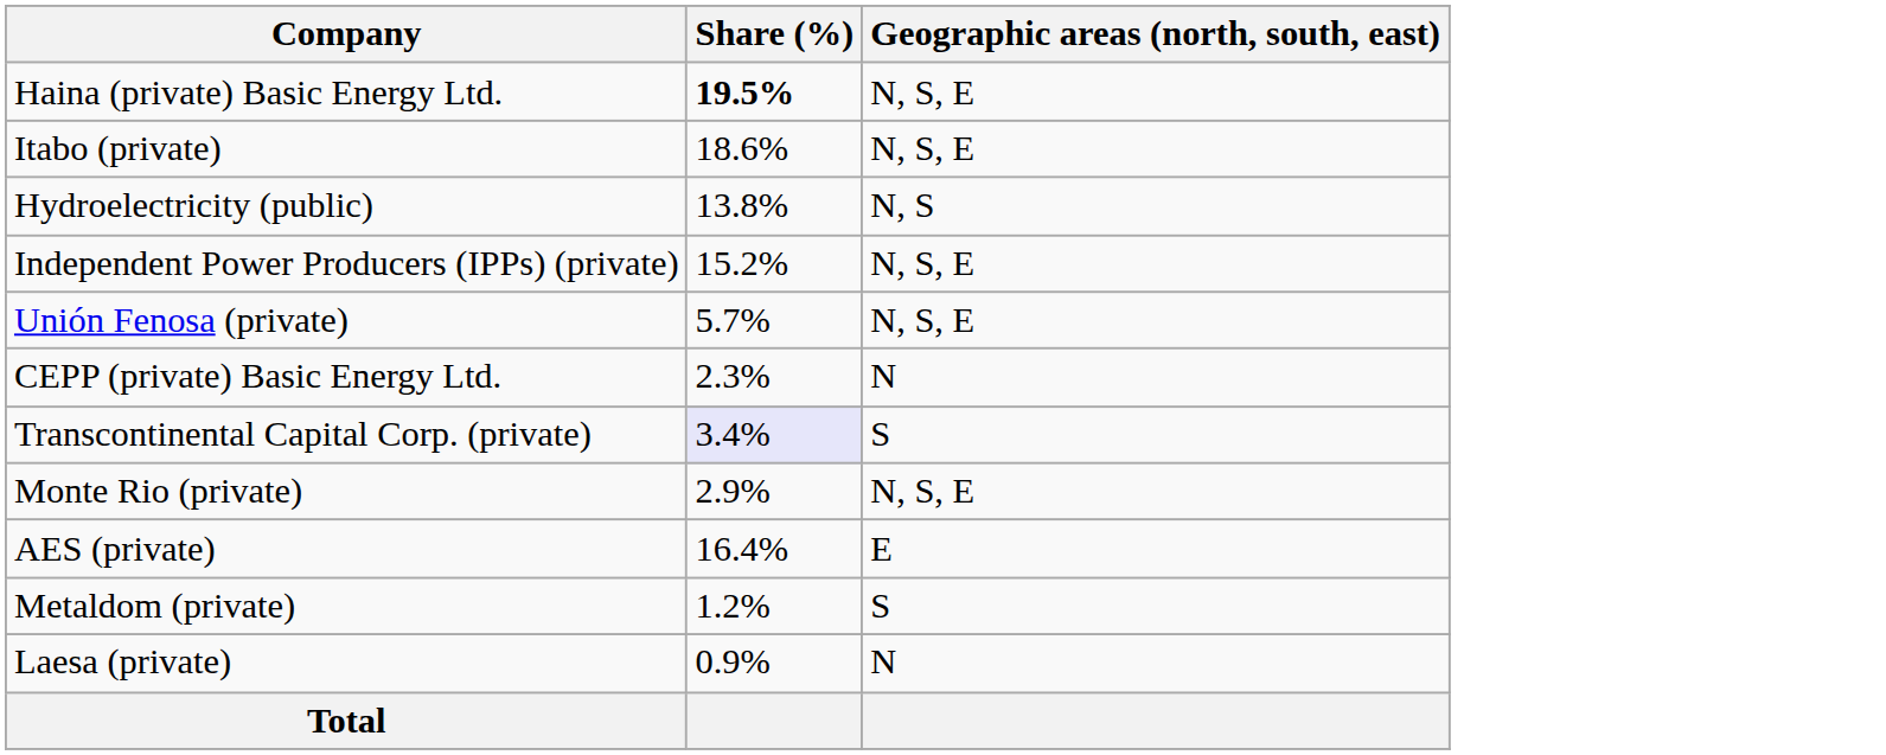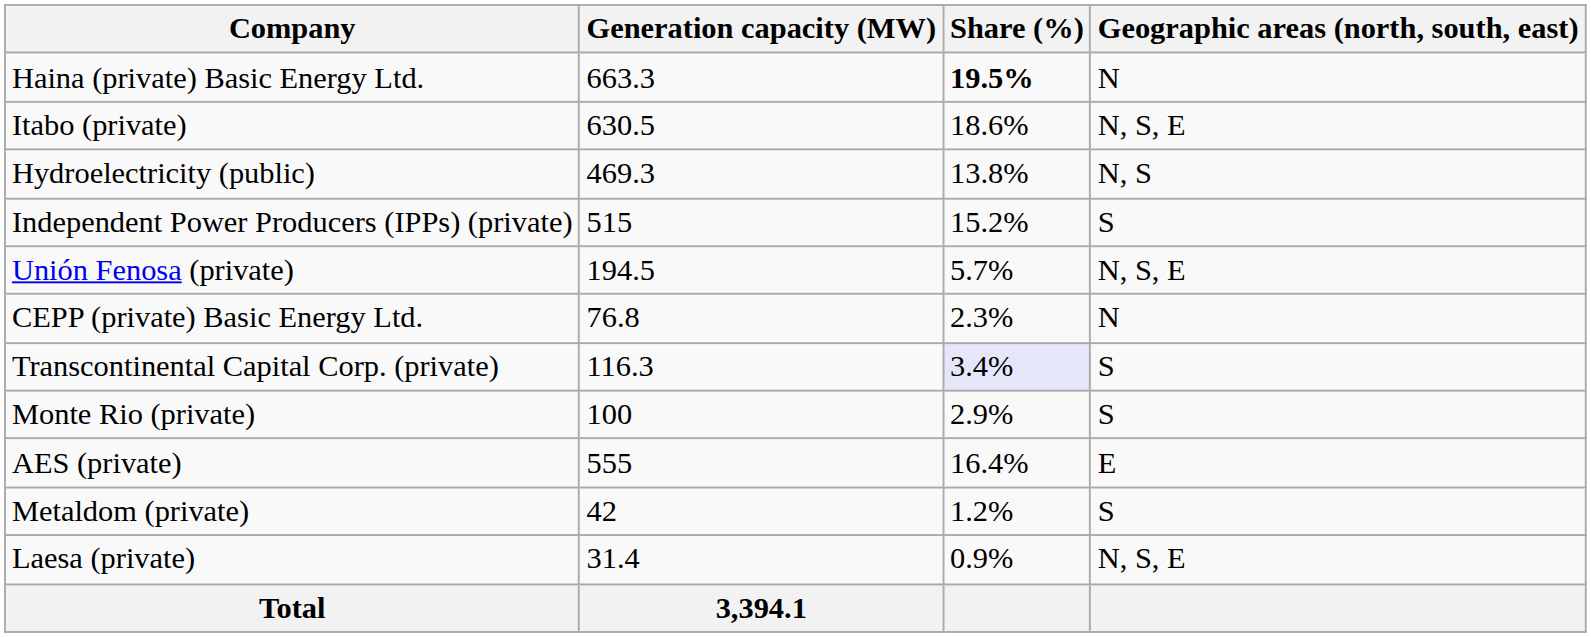+ column: Generation capacity (MW) | 663.3 | 630.5 | 469.3 | 515 | 194.5 | 76.8 | 116.3 | 100 | 555 | 42 | 31.4 | 3,394.1
Haina (private) Basic Energy Ltd. | Geographic areas (north, south, east): N, S, E -> N
Independent Power Producers (IPPs) (private) | Geographic areas (north, south, east): N, S, E -> S
Monte Rio (private) | Geographic areas (north, south, east): N, S, E -> S
Laesa (private) | Geographic areas (north, south, east): N -> N, S, E
